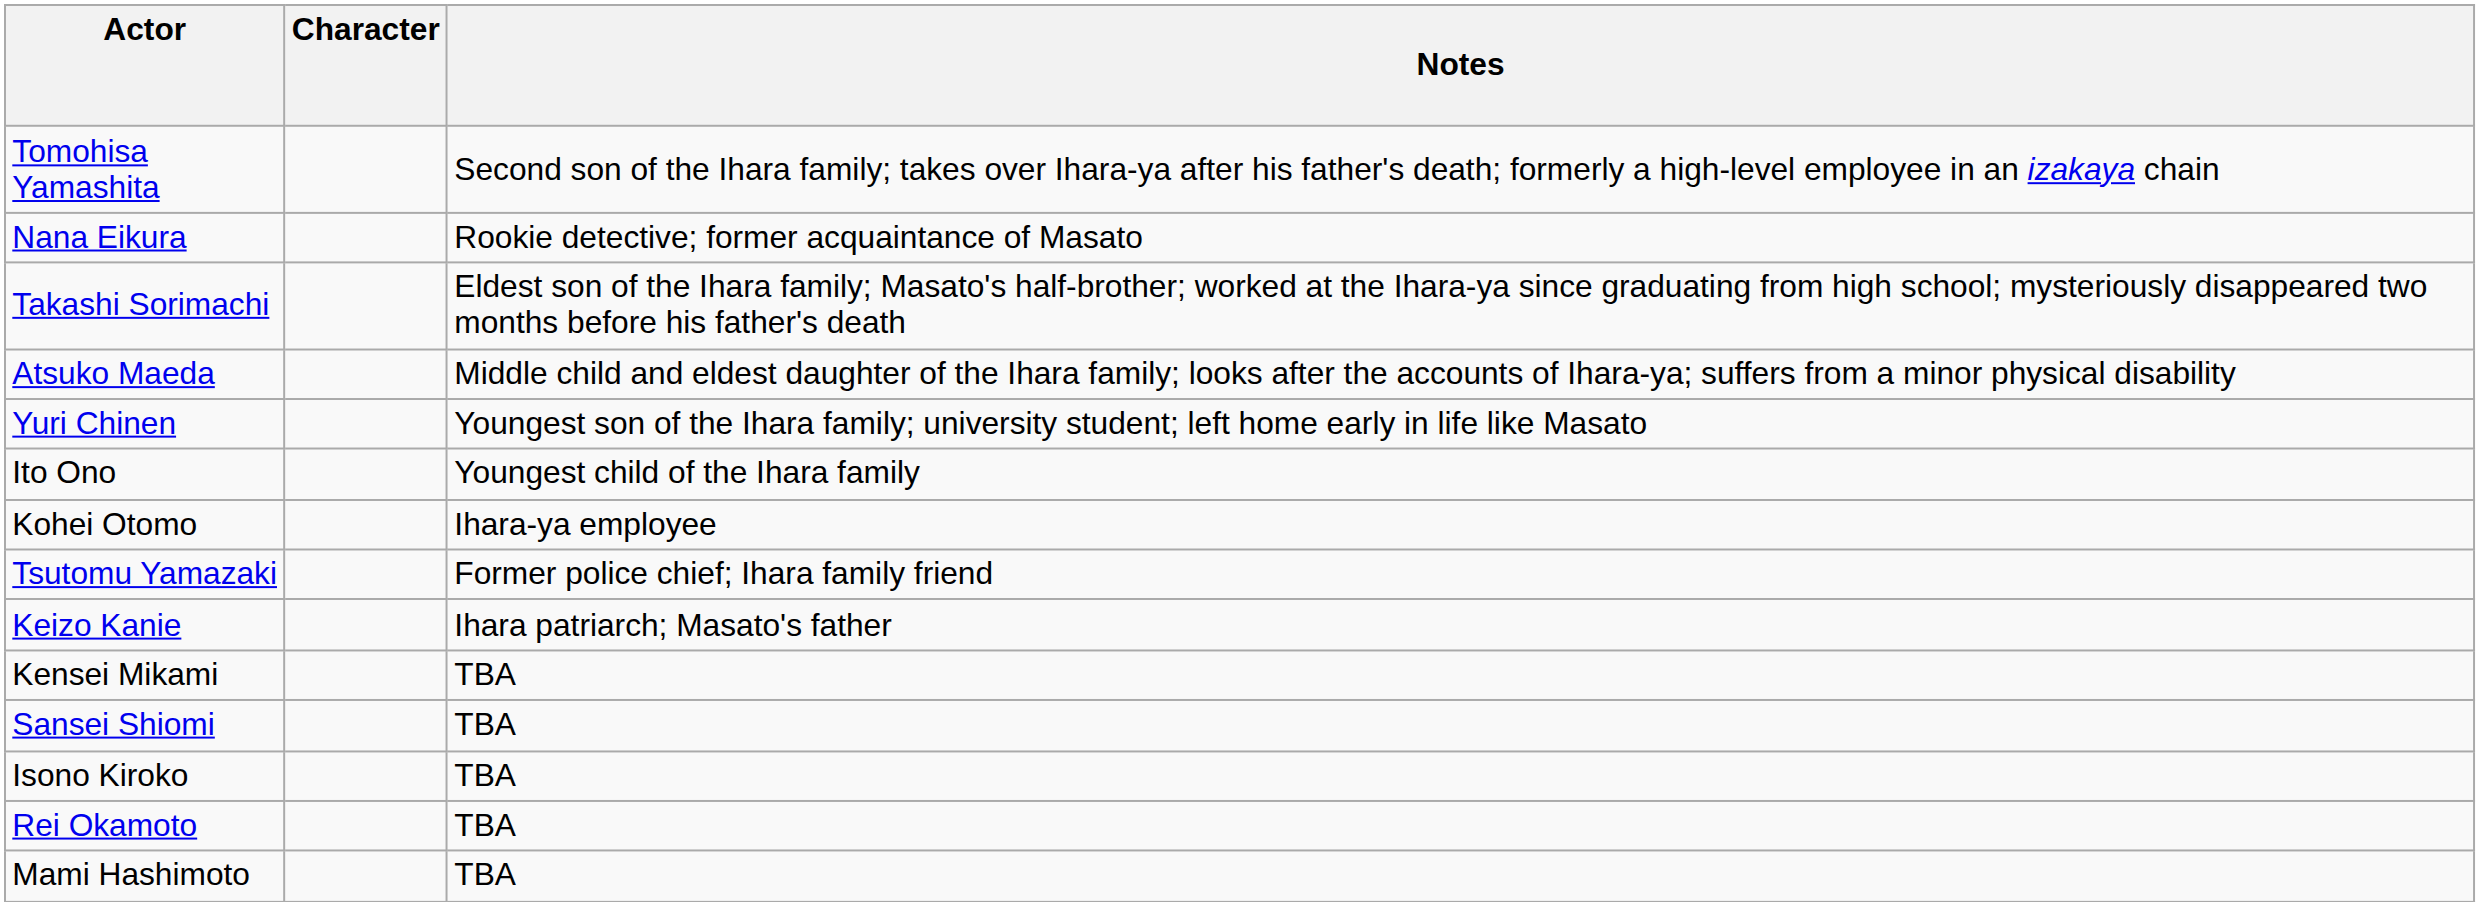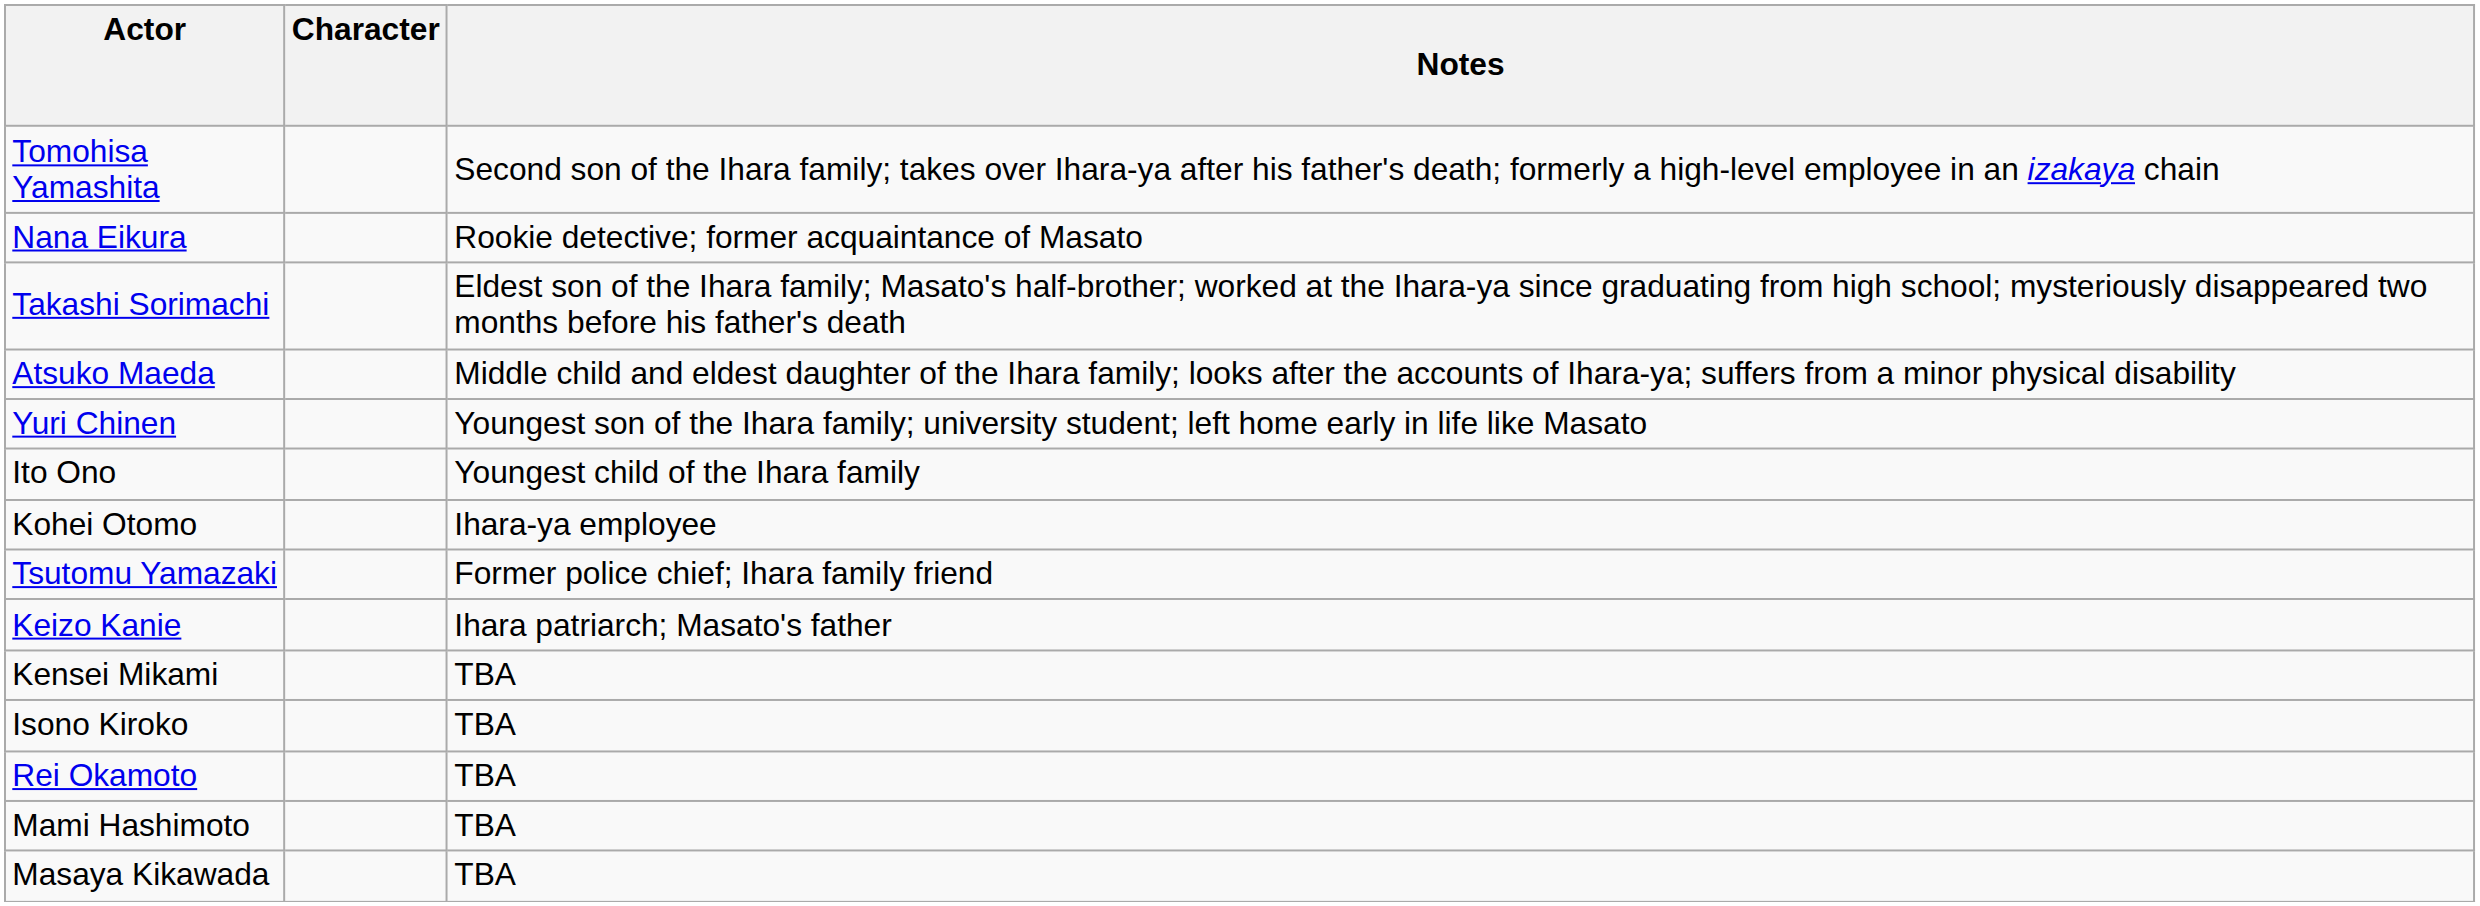- row: Sansei Shiomi | TBA
+ row: Masaya Kikawada | TBA
